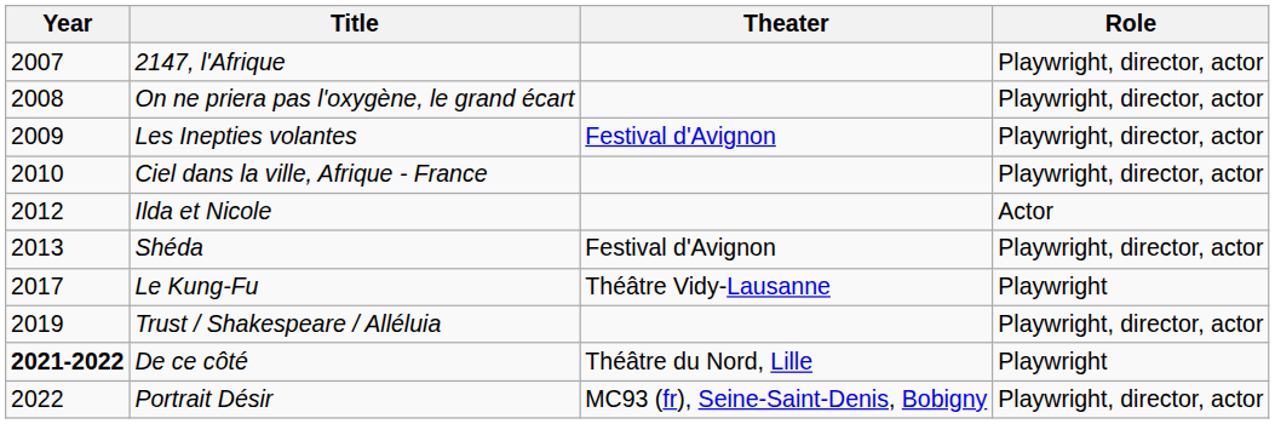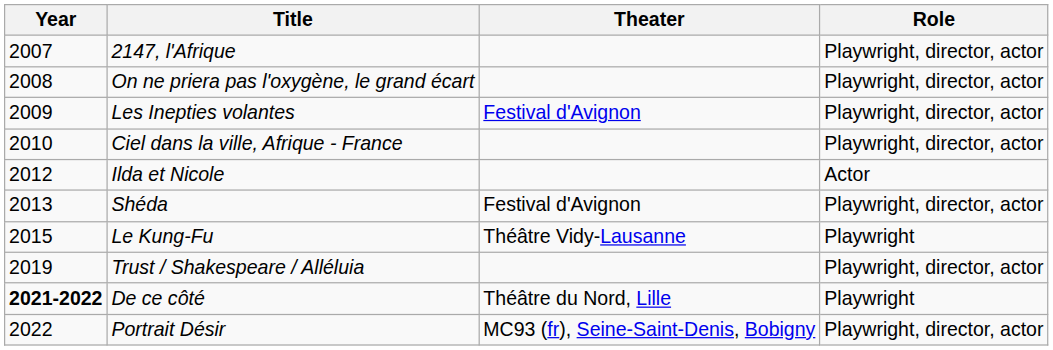Le Kung-Fu | Year: 2017 -> 2015
